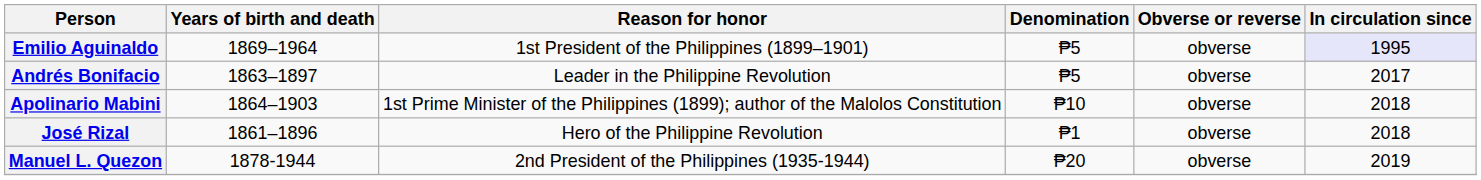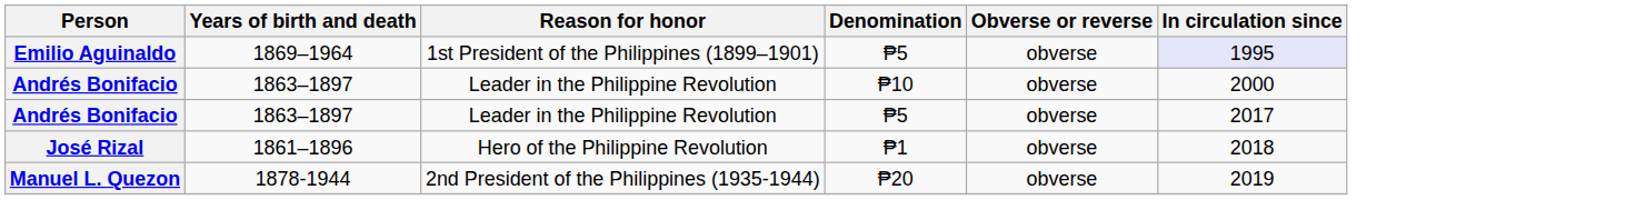+ row: Andrés Bonifacio | 1863–1897 | Leader in the Philippine Revolution | ₱10 | obverse | 2000
- row: Apolinario Mabini | 1864–1903 | 1st Prime Minister of the Philippines (1899); author of the Malolos Constitution | ₱10 | obverse | 2018
